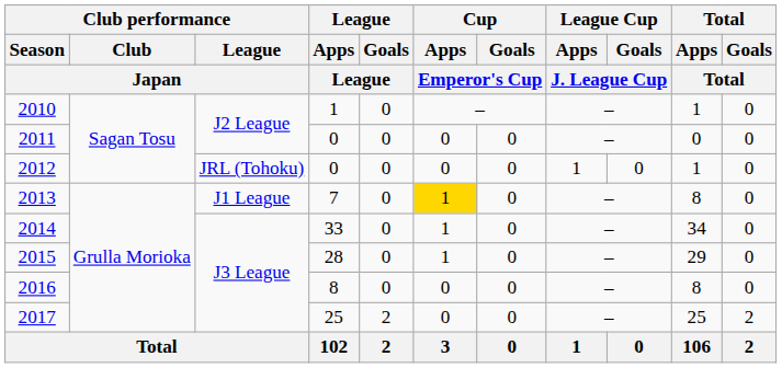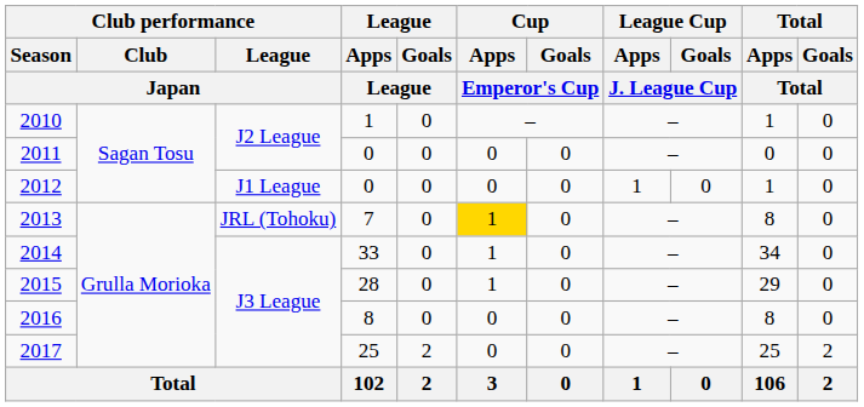2012 | Club performance / League / Japan: JRL (Tohoku) -> J1 League
2013 | Club performance / League / Japan: J1 League -> JRL (Tohoku)
